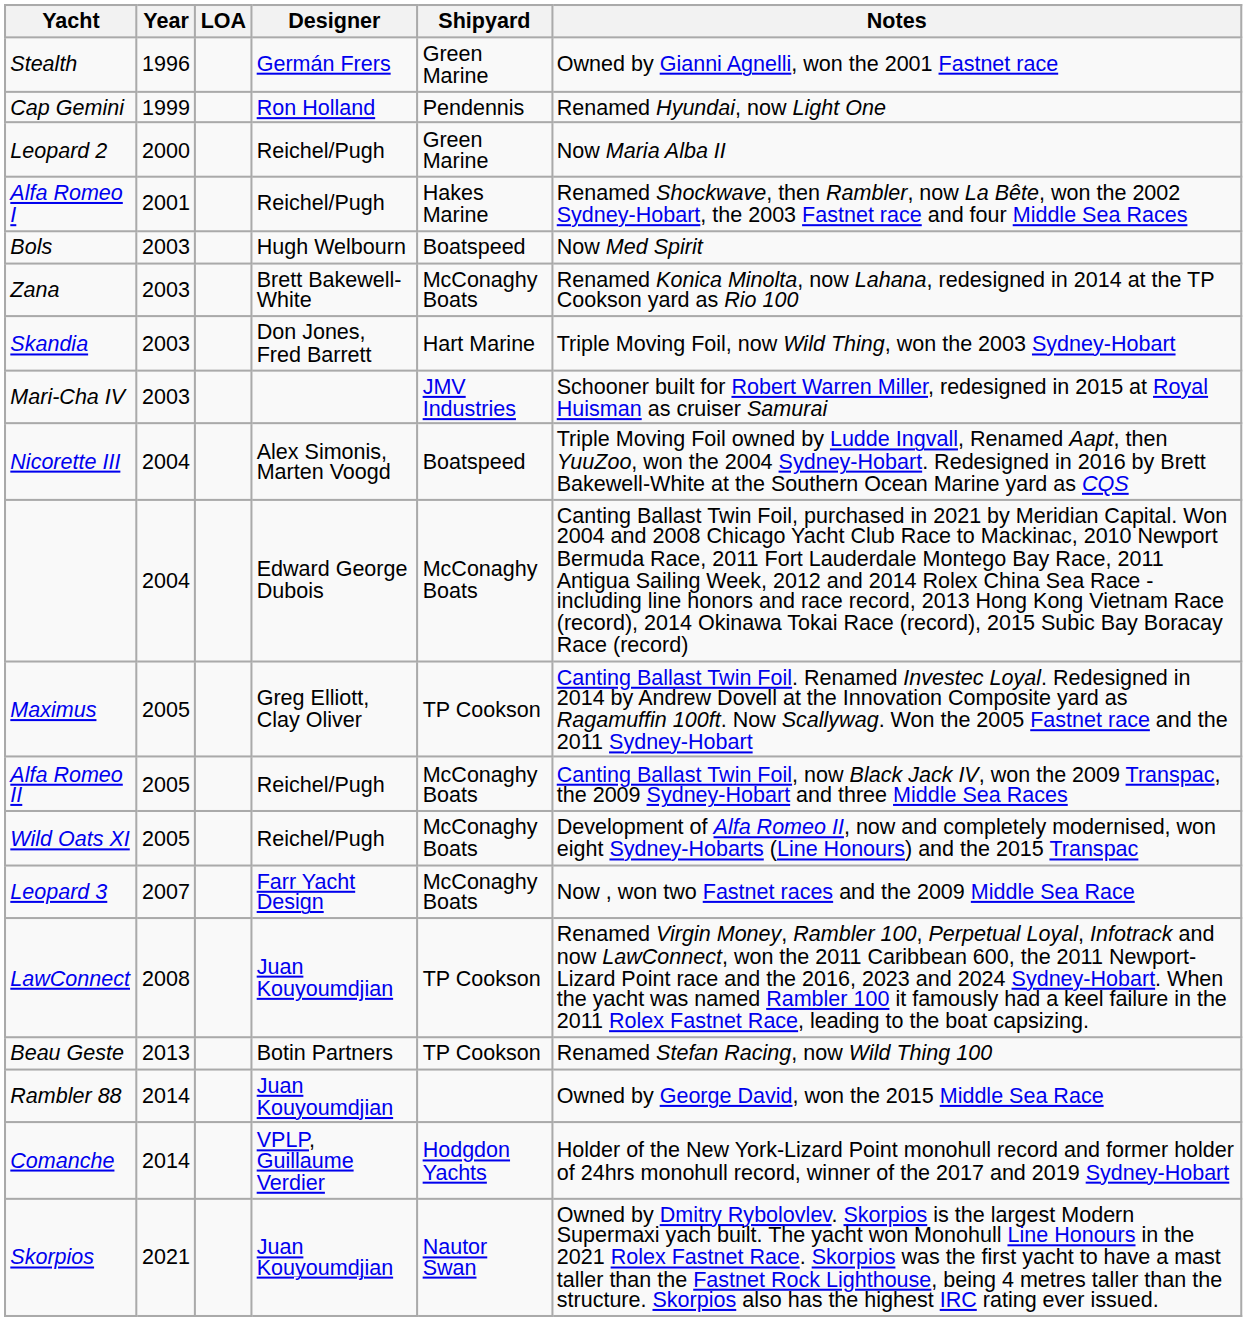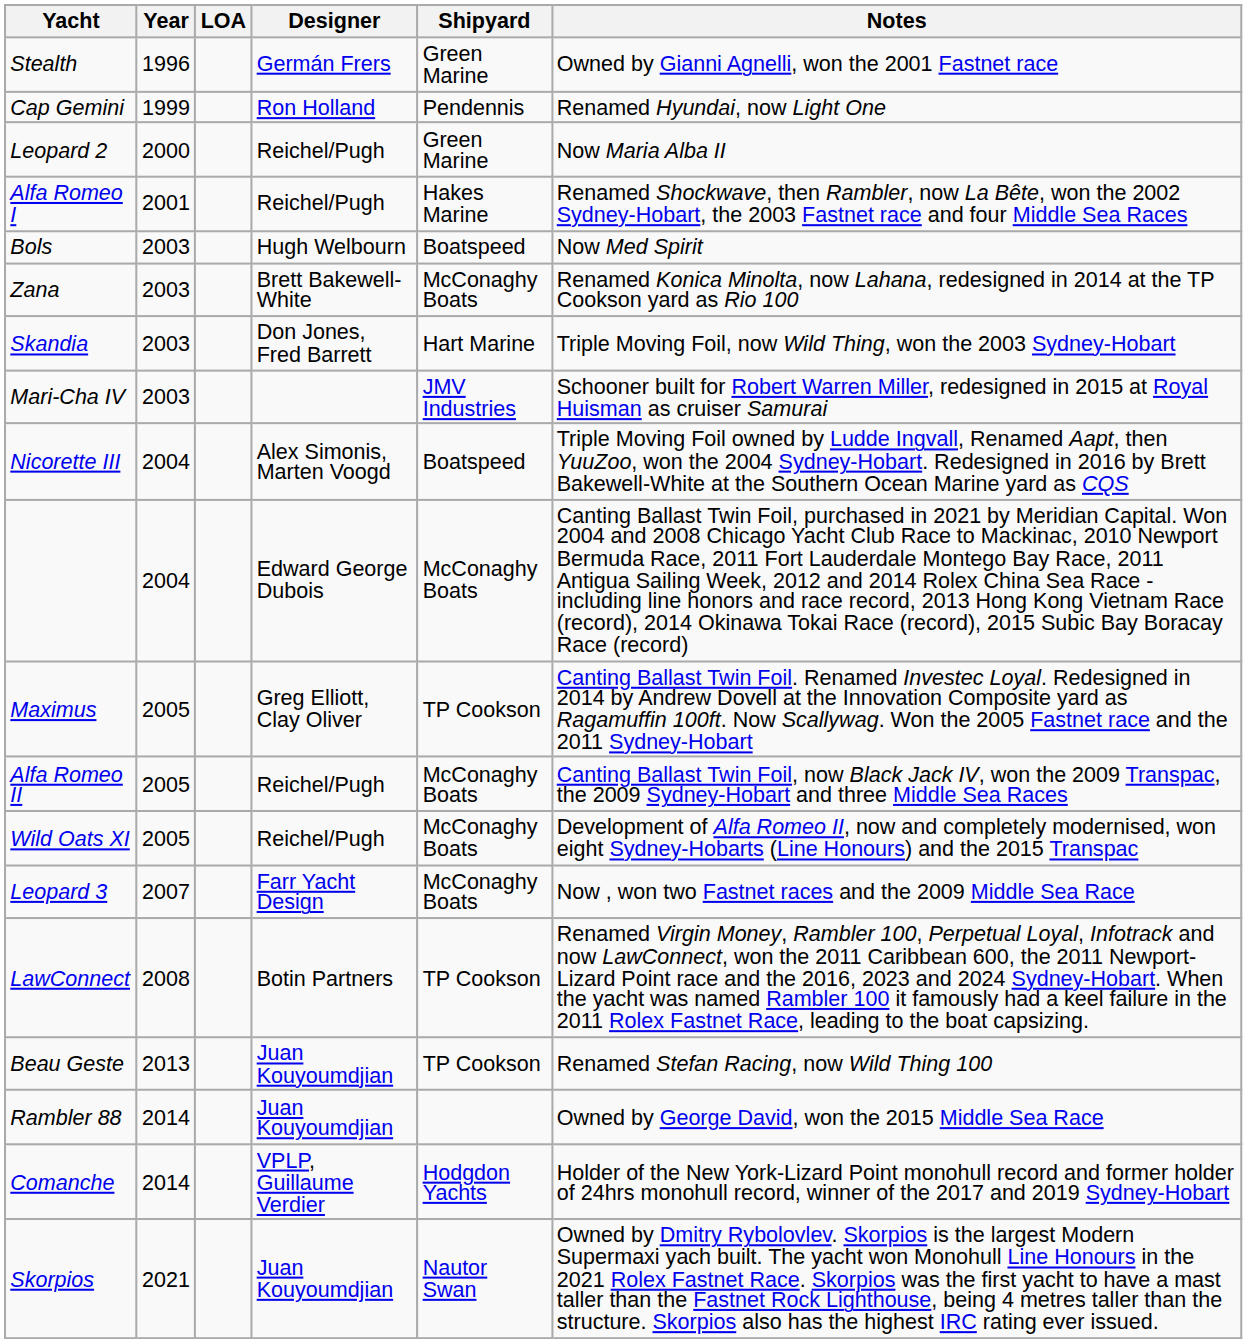LawConnect | Designer: Juan Kouyoumdjian -> Botin Partners
Beau Geste | Designer: Botin Partners -> Juan Kouyoumdjian
